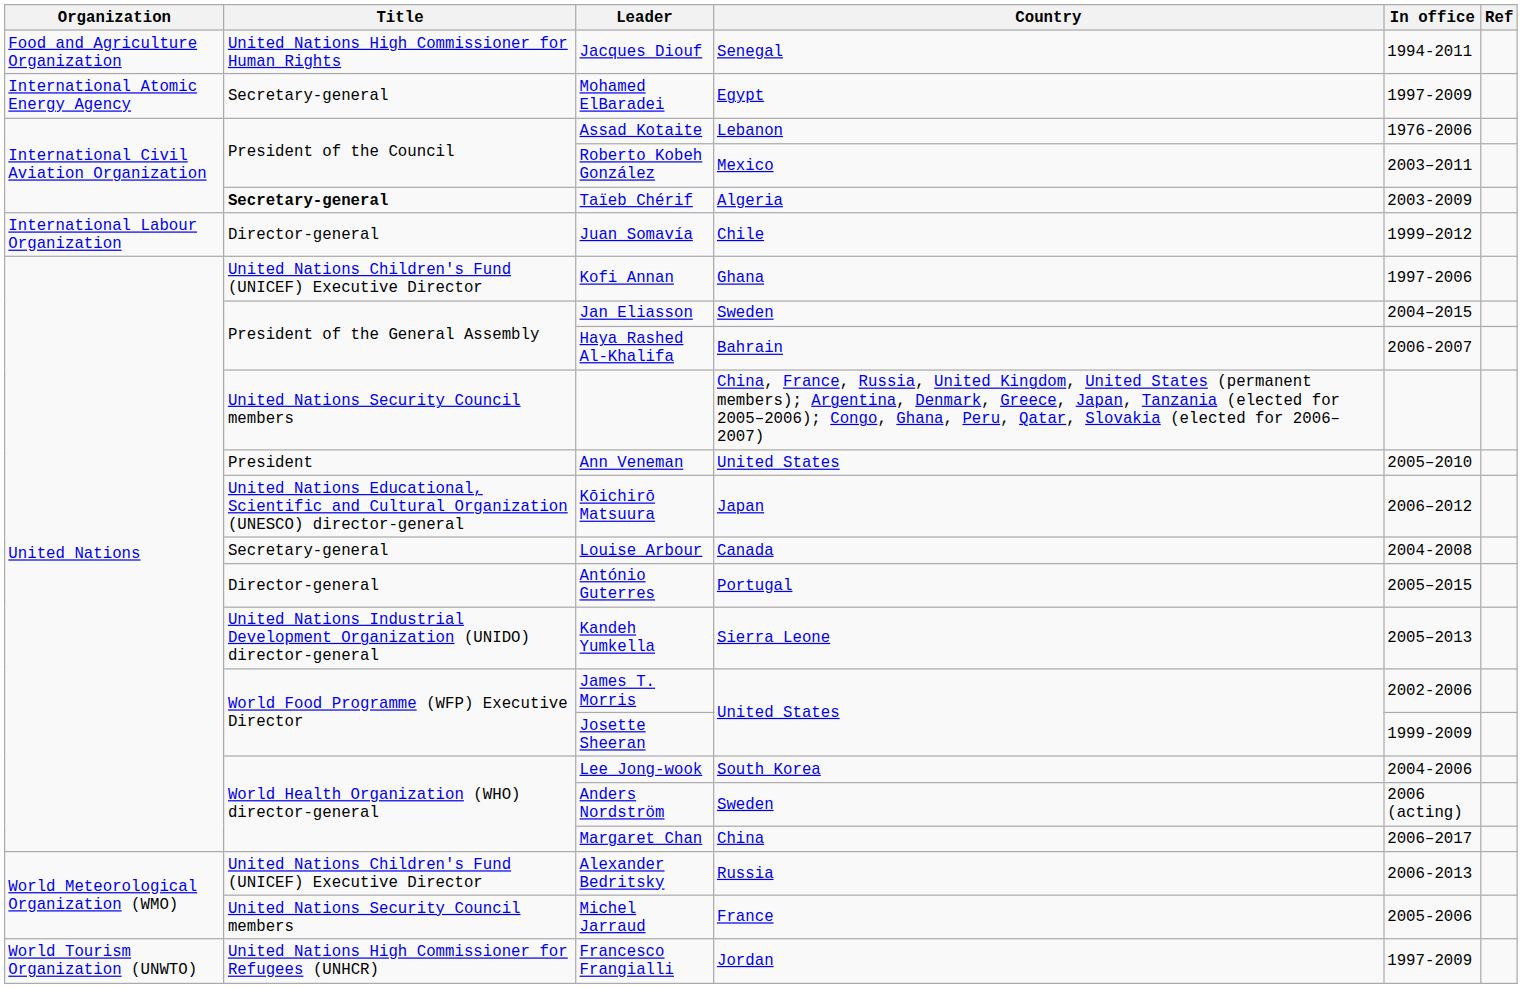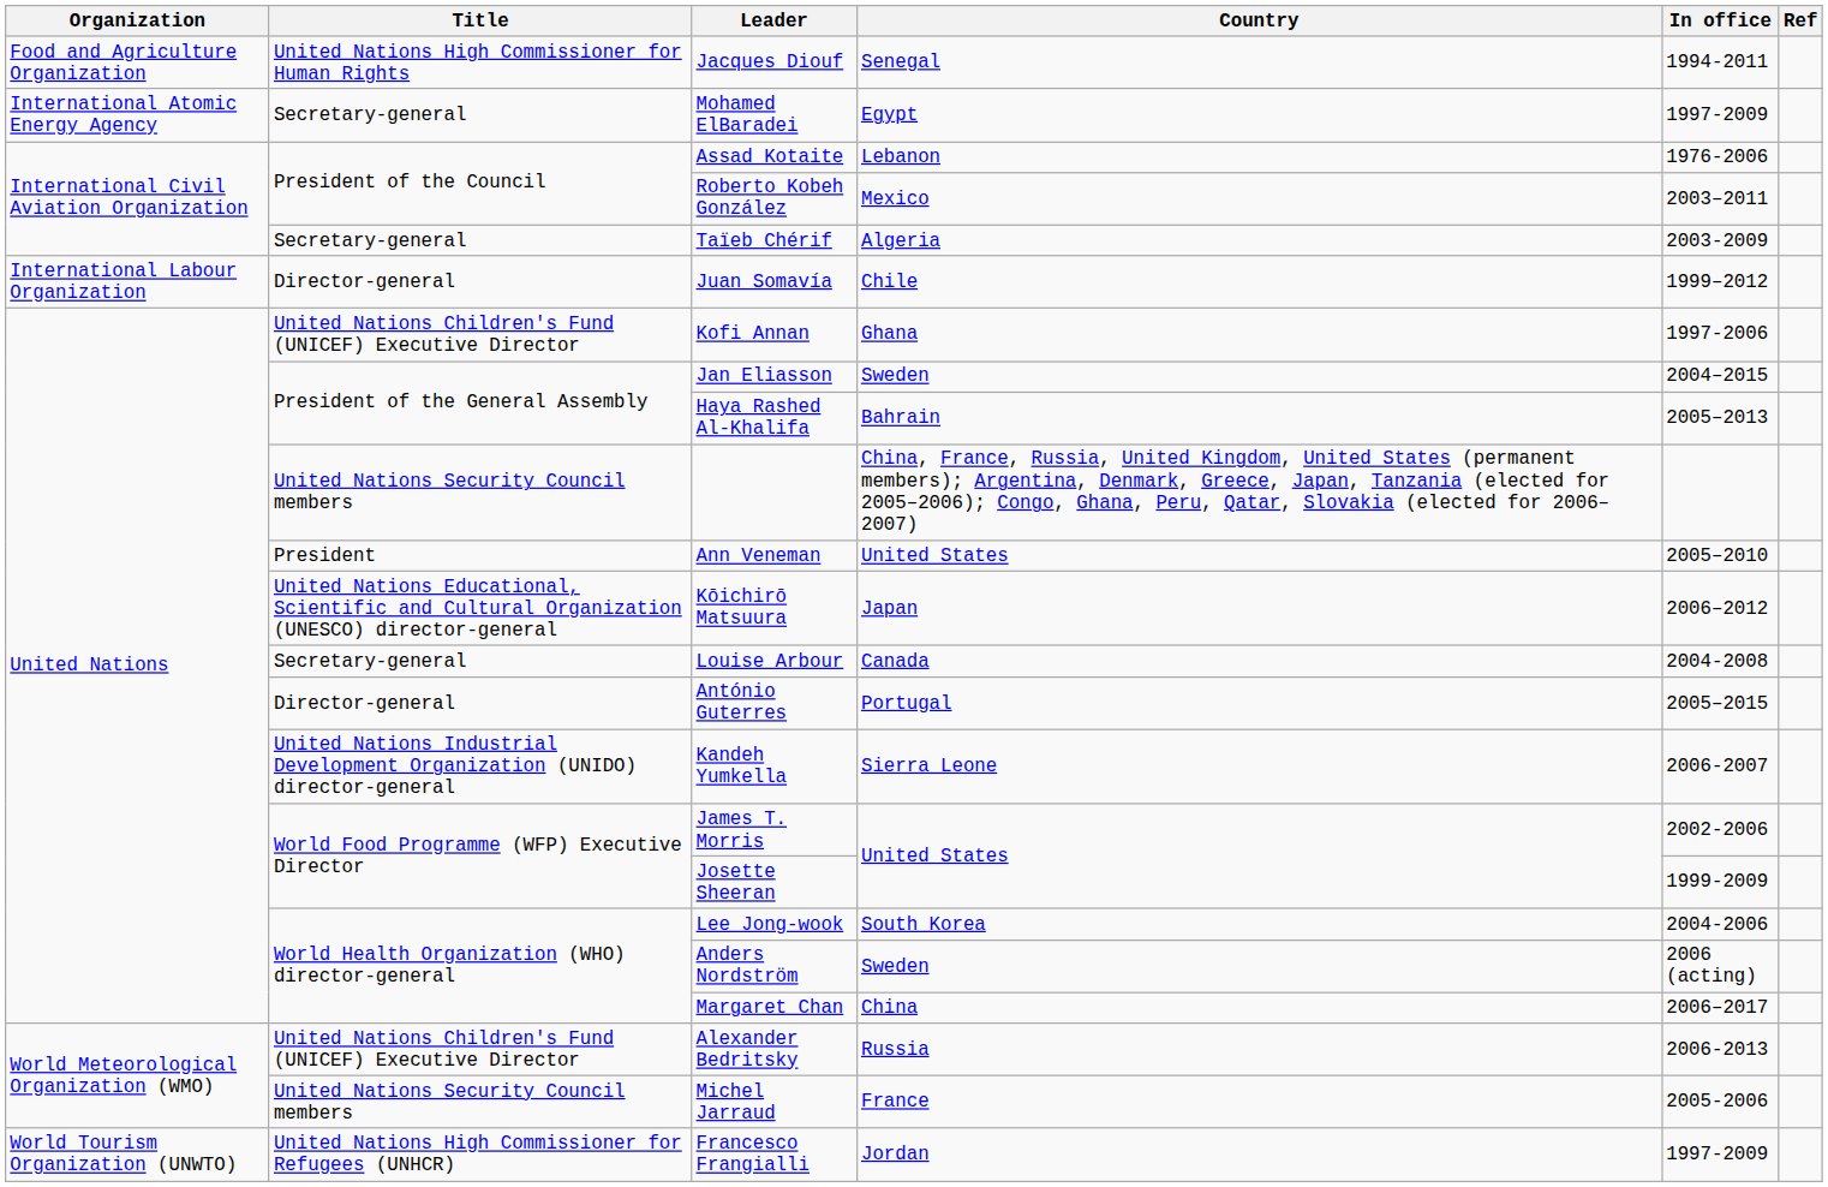Taïeb Chérif | Title: bold -> normal
Haya Rashed Al-Khalifa | In office: 2006-2007 -> 2005–2013
Kandeh Yumkella | In office: 2005–2013 -> 2006-2007
